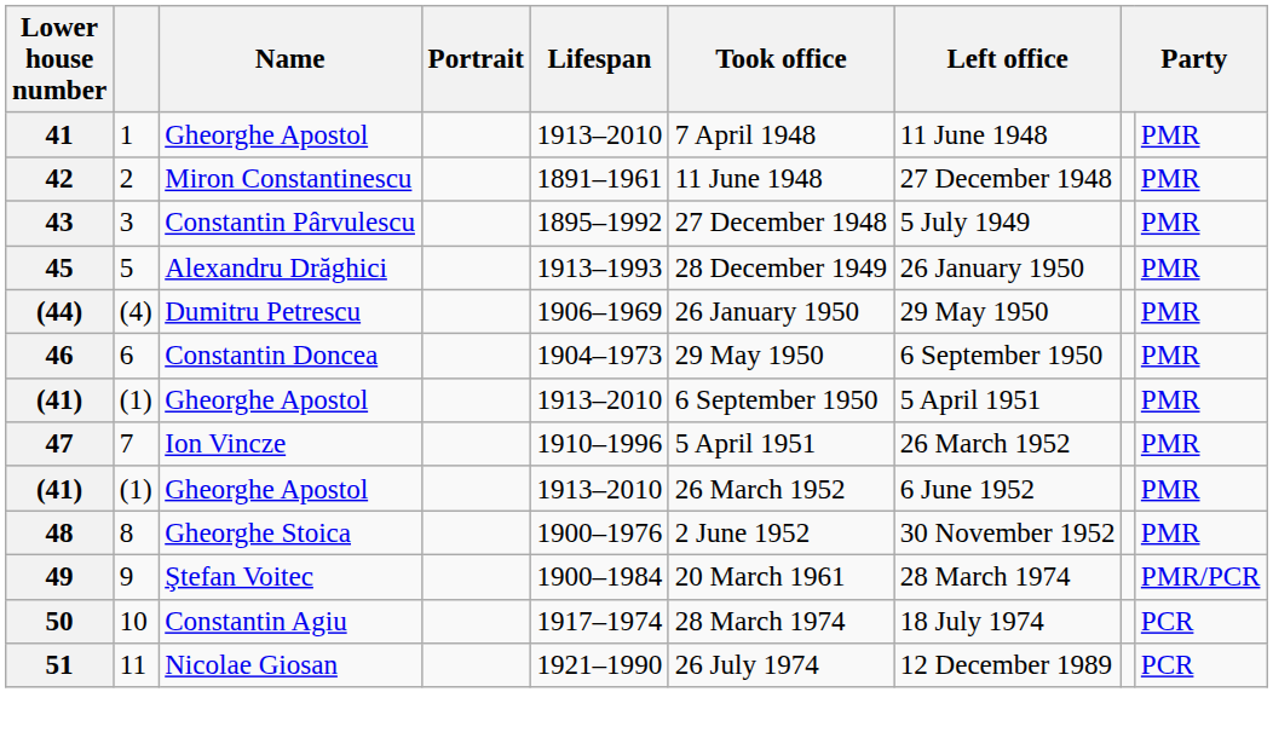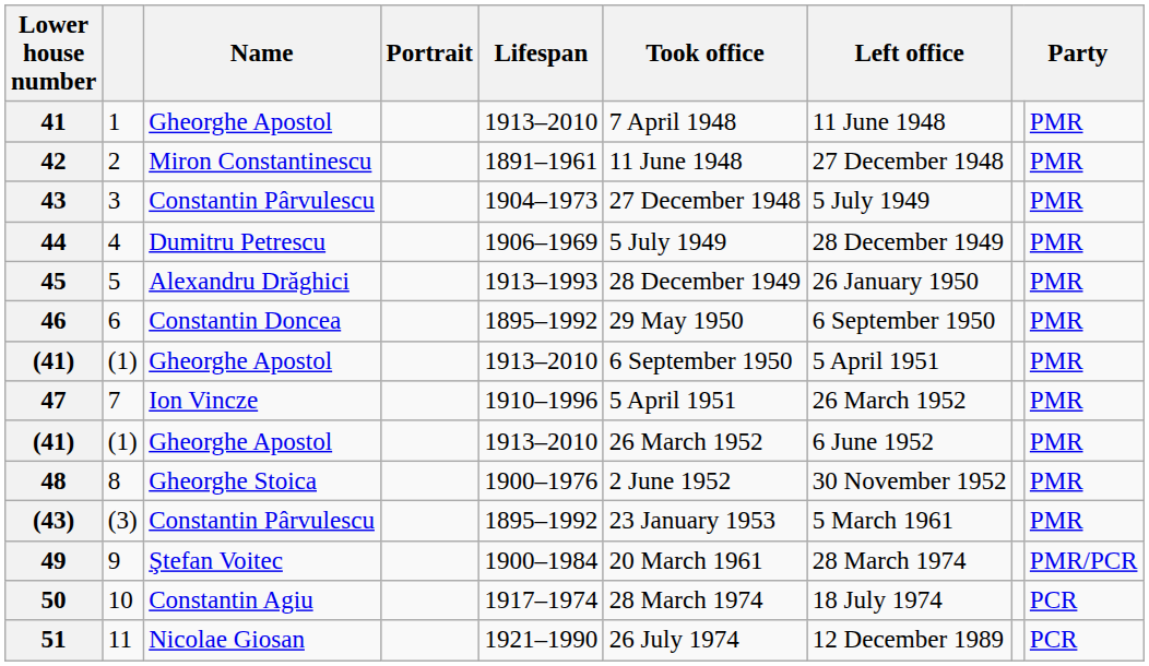43 | Lifespan: 1895–1992 -> 1904–1973
+ row: 44 | 4 | Dumitru Petrescu | 1906–1969 | 5 July 1949 | 28 December 1949 | PMR
- row: (44) | (4) | Dumitru Petrescu | 1906–1969 | 26 January 1950 | 29 May 1950 | PMR
46 | Lifespan: 1904–1973 -> 1895–1992
+ row: (43) | (3) | Constantin Pârvulescu | 1895–1992 | 23 January 1953 | 5 March 1961 | PMR
